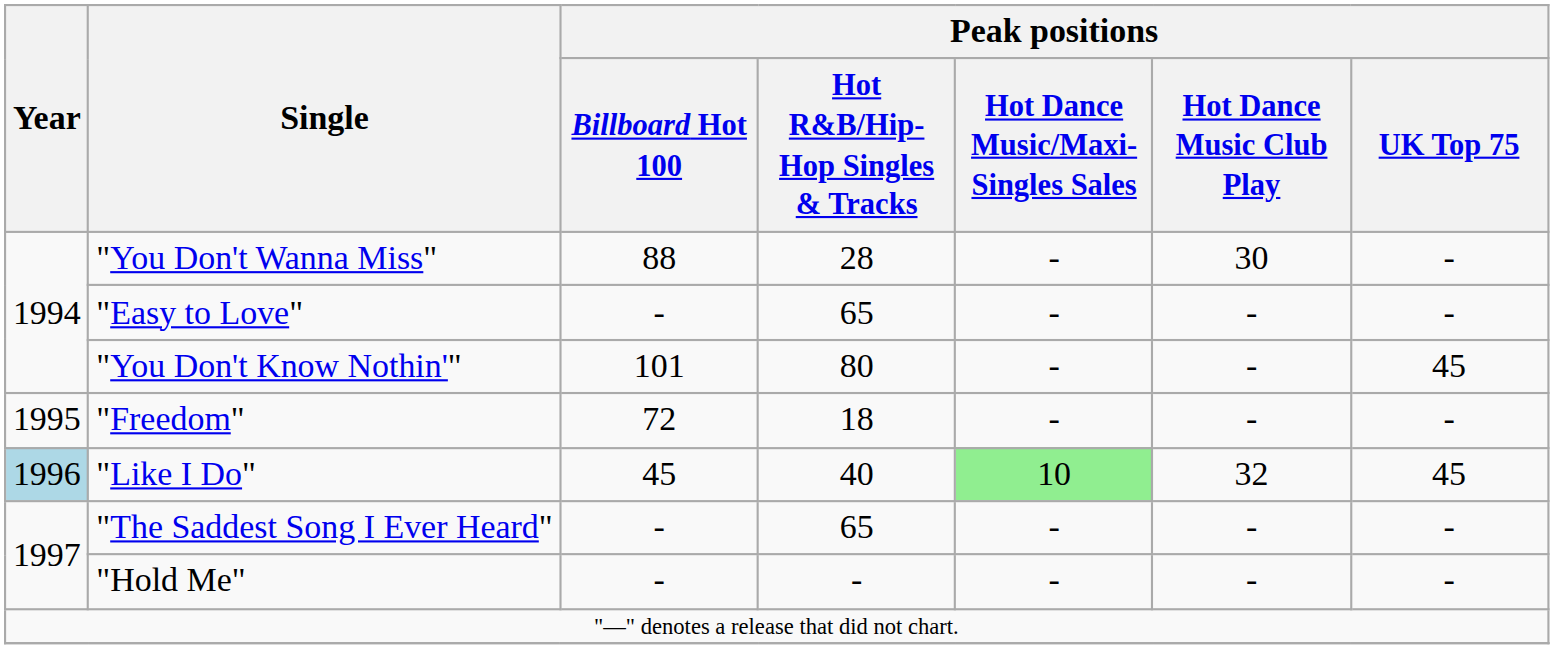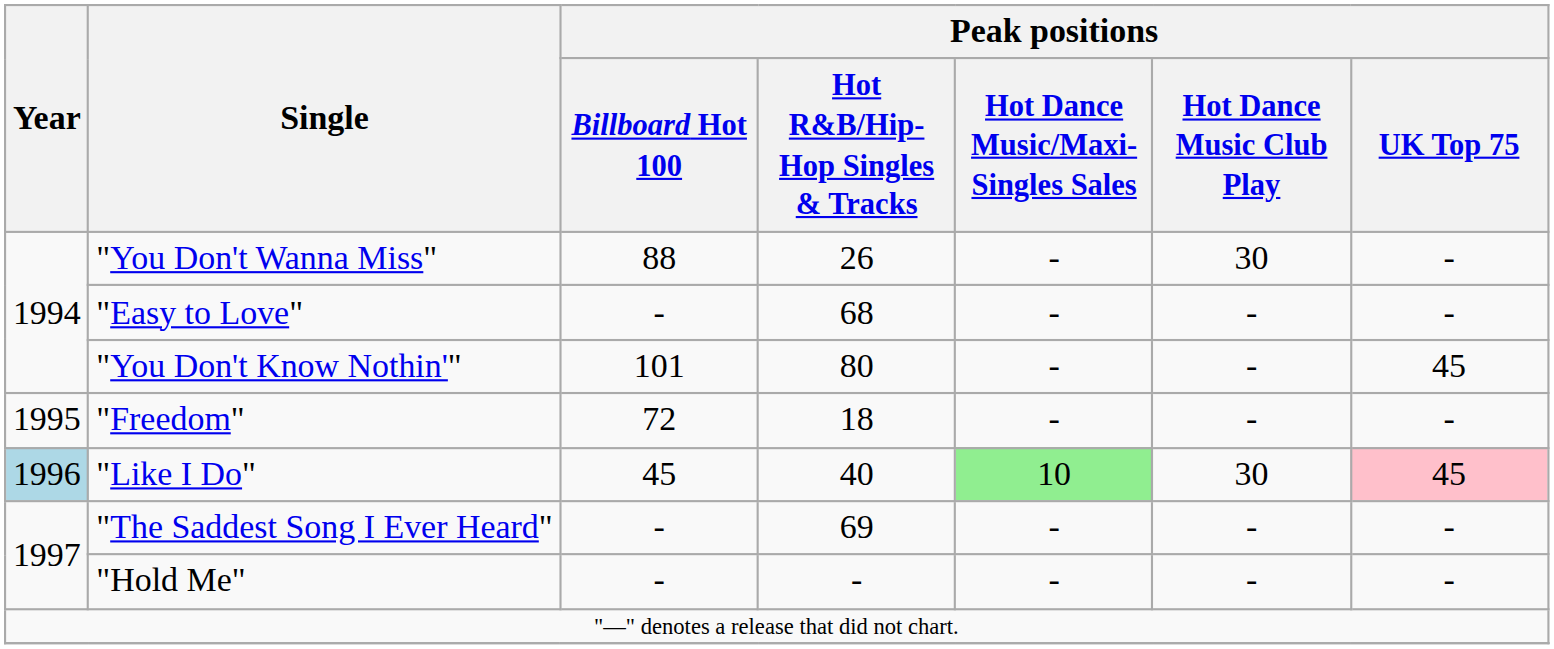"You Don't Wanna Miss" | Peak positions / Hot R&B/Hip-Hop Singles & Tracks: 28 -> 26
"Easy to Love" | Peak positions / Hot R&B/Hip-Hop Singles & Tracks: 65 -> 68
"Like I Do" | Peak positions / Hot Dance Music Club Play: 32 -> 30
"Like I Do" | Peak positions / UK Top 75: no background -> pink background
"The Saddest Song I Ever Heard" | Peak positions / Hot R&B/Hip-Hop Singles & Tracks: 65 -> 69
